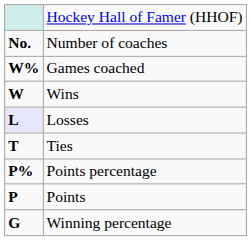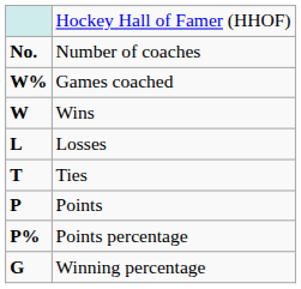Losses | column 1: lavender background -> no background
rows swapped: Points <-> Points percentage
